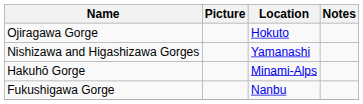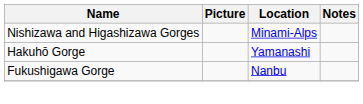- row: Ojiragawa Gorge | Hokuto
Nishizawa and Higashizawa Gorges | Location: Yamanashi -> Minami-Alps
Hakuhō Gorge | Location: Minami-Alps -> Yamanashi
